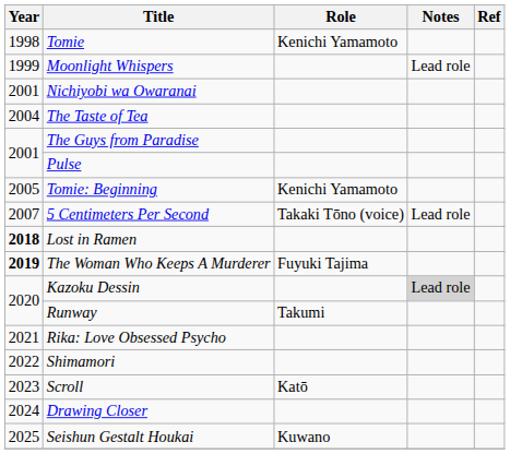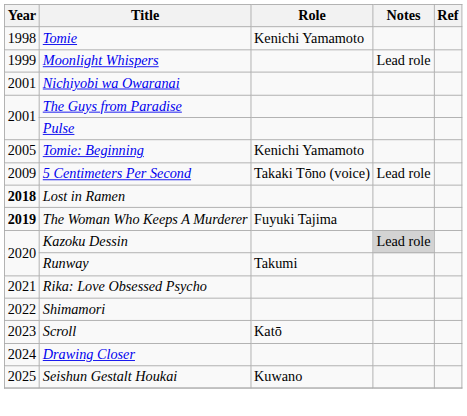- row: 2004 | The Taste of Tea
5 Centimeters Per Second | Year: 2007 -> 2009
